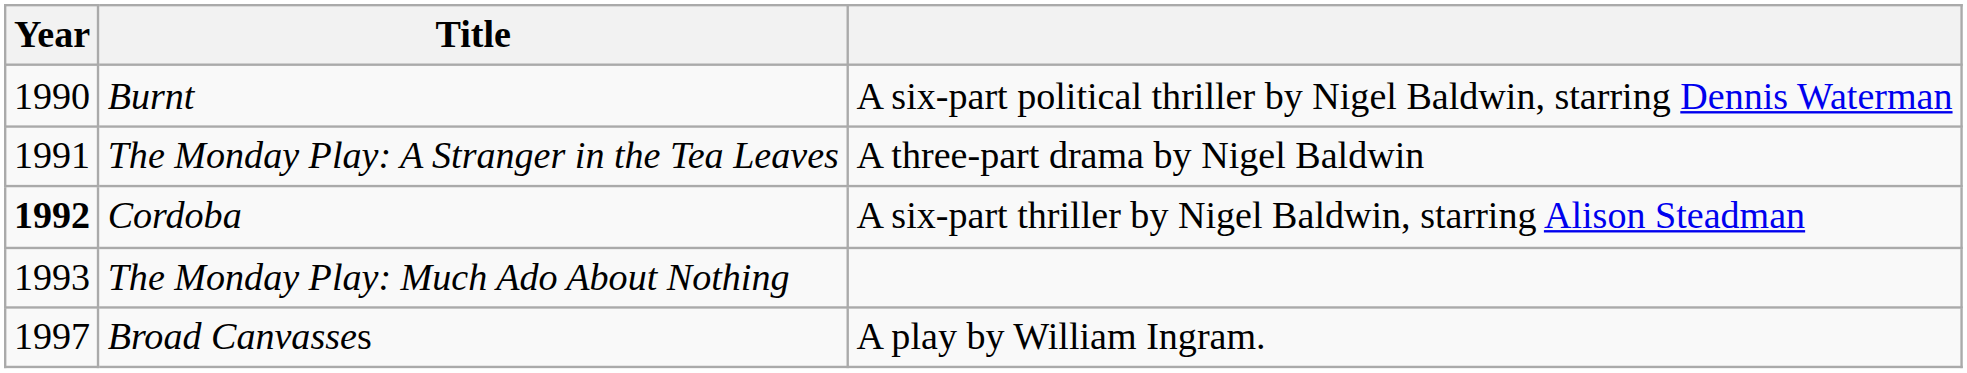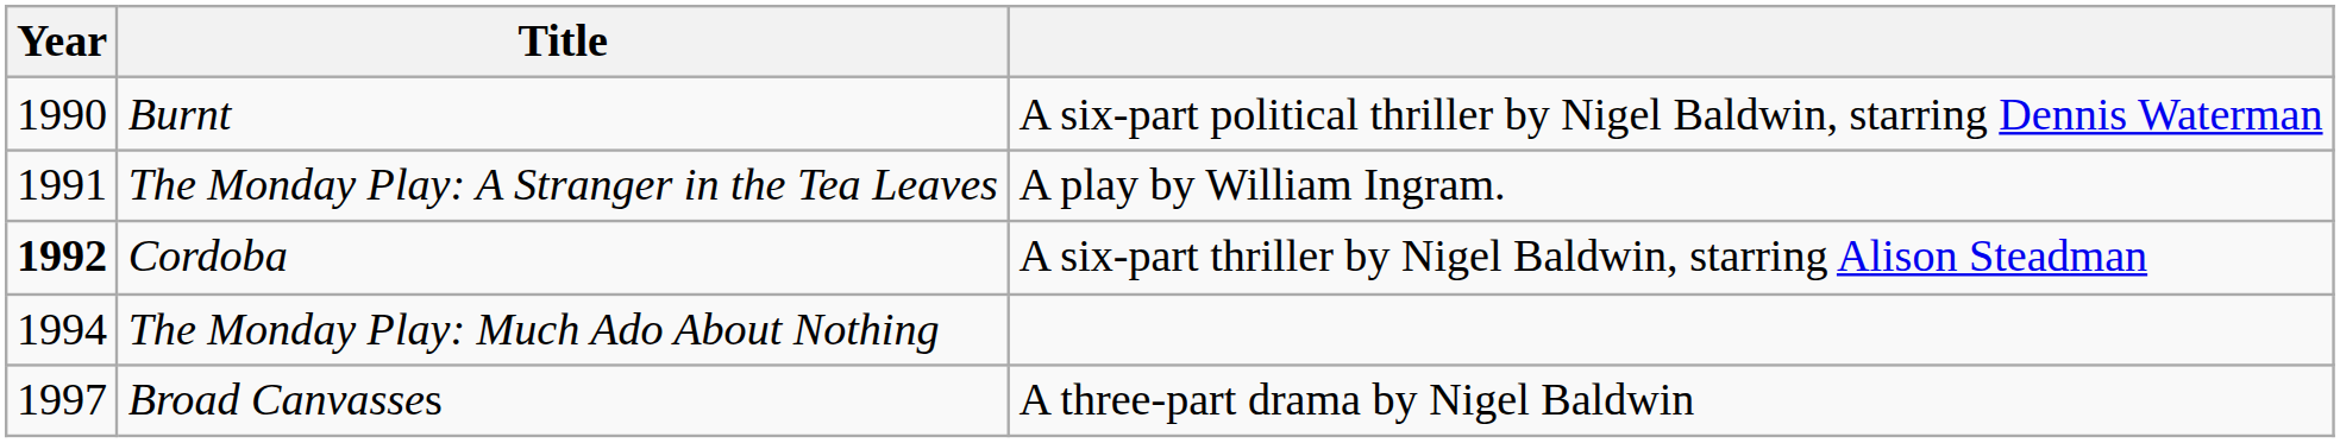The Monday Play: A Stranger in the Tea Leaves | column 3: A three-part drama by Nigel Baldwin -> A play by William Ingram.
The Monday Play: Much Ado About Nothing | Year: 1993 -> 1994
Broad Canvasses | column 3: A play by William Ingram. -> A three-part drama by Nigel Baldwin
